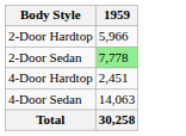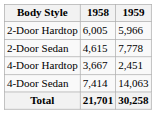+ column: 1958 | 6,005 | 4,615 | 3,667 | 7,414 | 21,701
2-Door Sedan | 1959: lightgreen background -> no background
